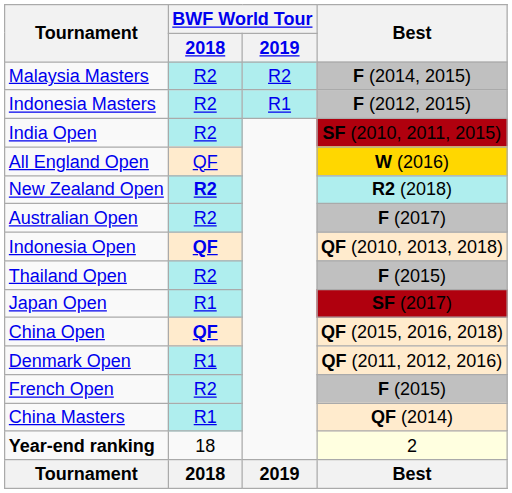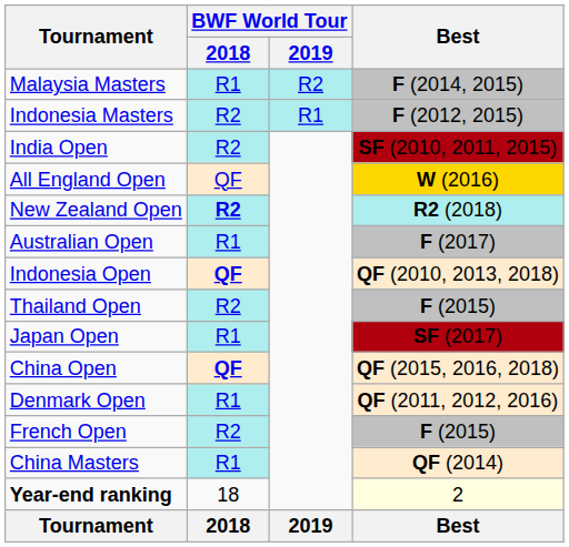Malaysia Masters | BWF World Tour / 2018: R2 -> R1
Australian Open | BWF World Tour / 2018: R2 -> R1
